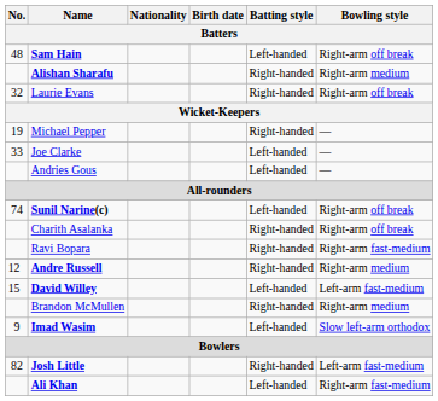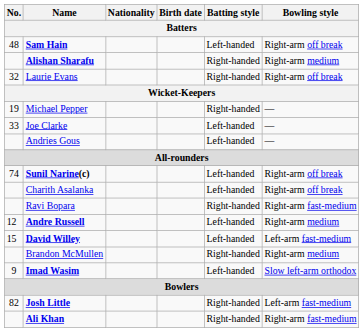Charith Asalanka | Batting style: Right-handed -> Left-handed
Andre Russell | Batting style: Right-handed -> Left-handed
Ali Khan | Batting style: Left-handed -> Right-handed
